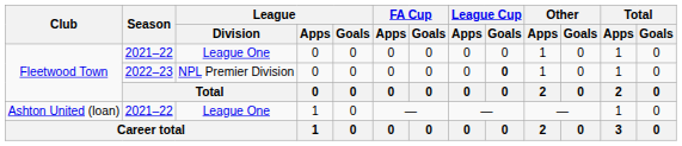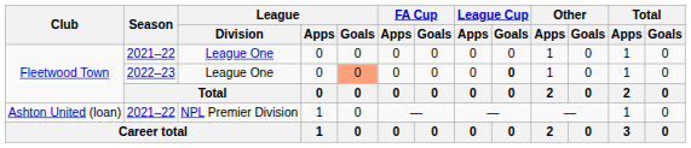Fleetwood Town / 2022–23 | League / Division: NPL Premier Division -> League One
Fleetwood Town / 2022–23 | League / Goals: no background -> lightsalmon background
Ashton United (loan) | League / Division: League One -> NPL Premier Division
